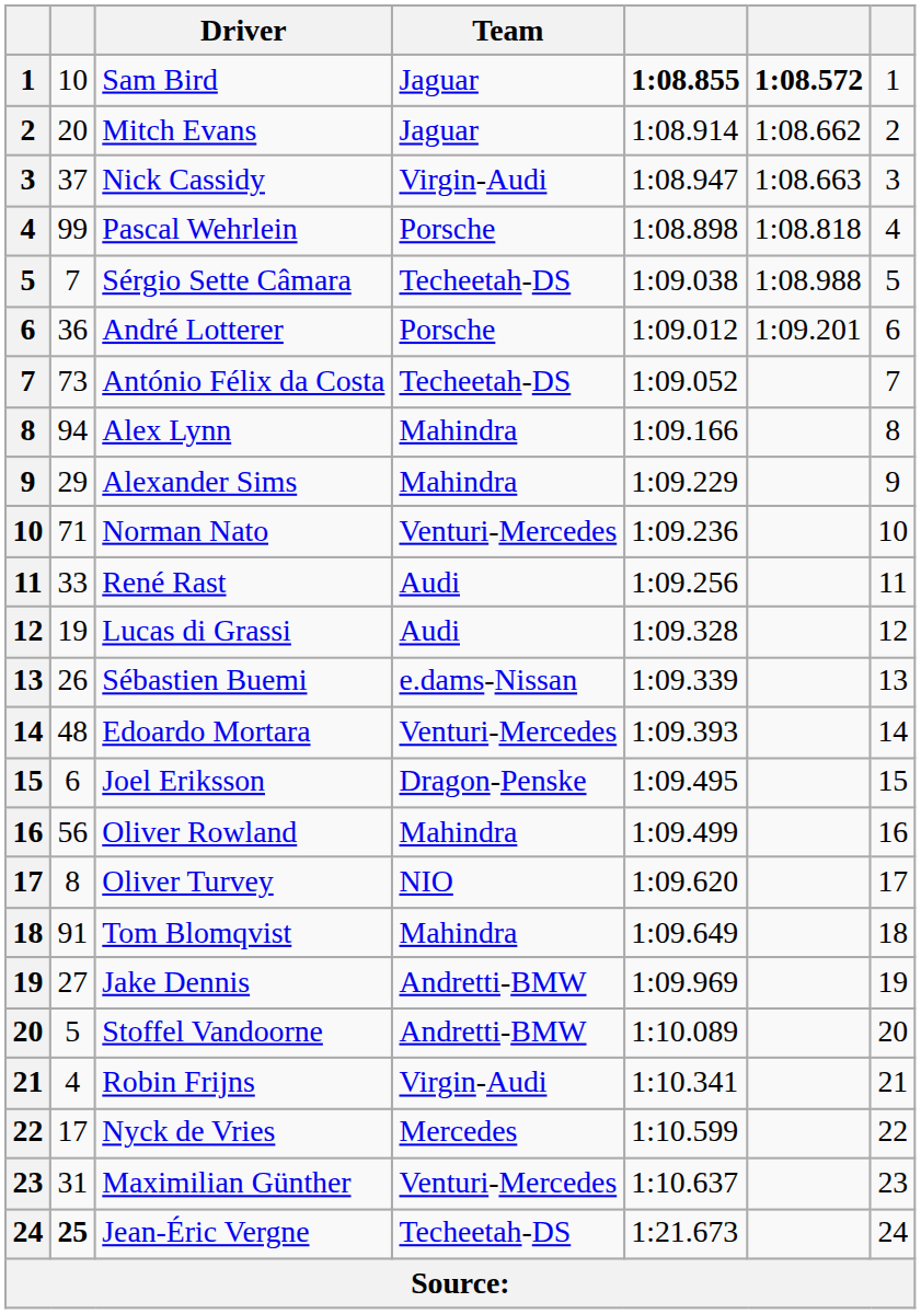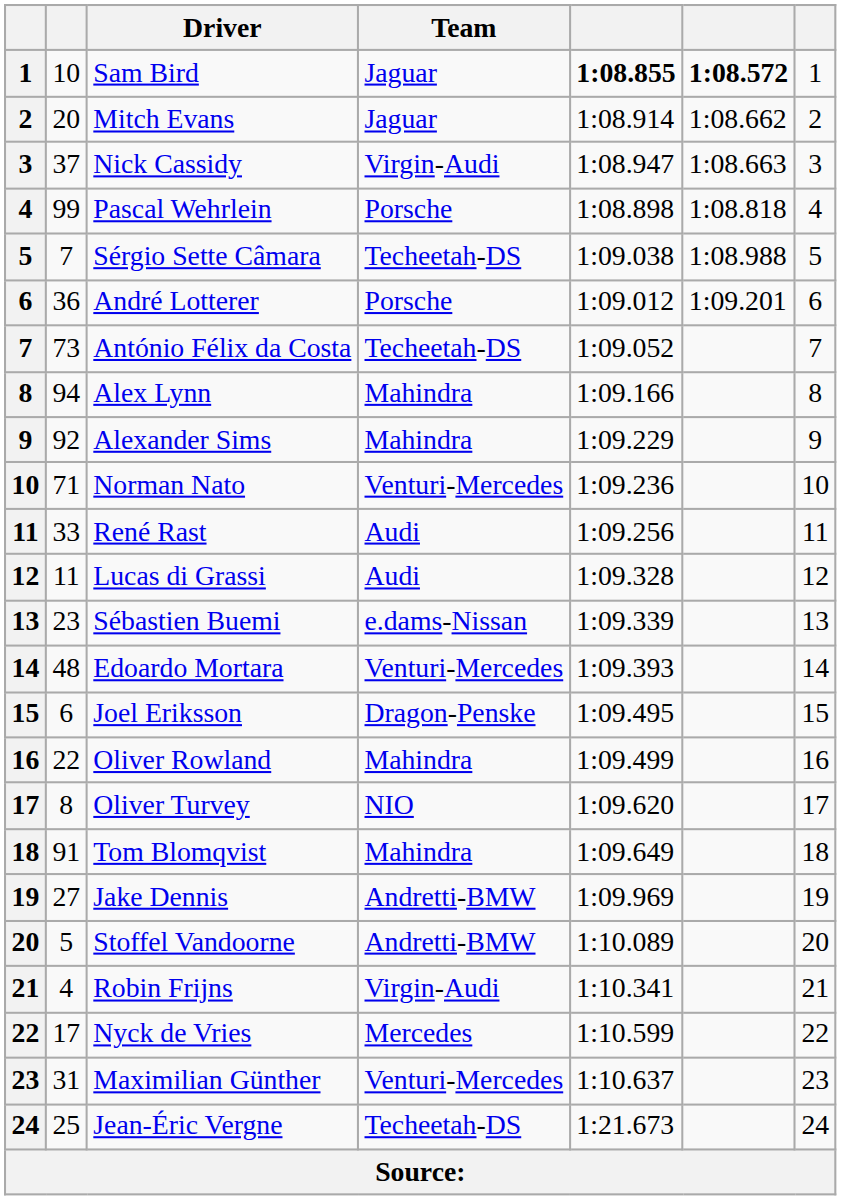Alexander Sims | column 2: 29 -> 92
Lucas di Grassi | column 2: 19 -> 11
Sébastien Buemi | column 2: 26 -> 23
Oliver Rowland | column 2: 56 -> 22
Jean-Éric Vergne | column 2: bold -> normal
